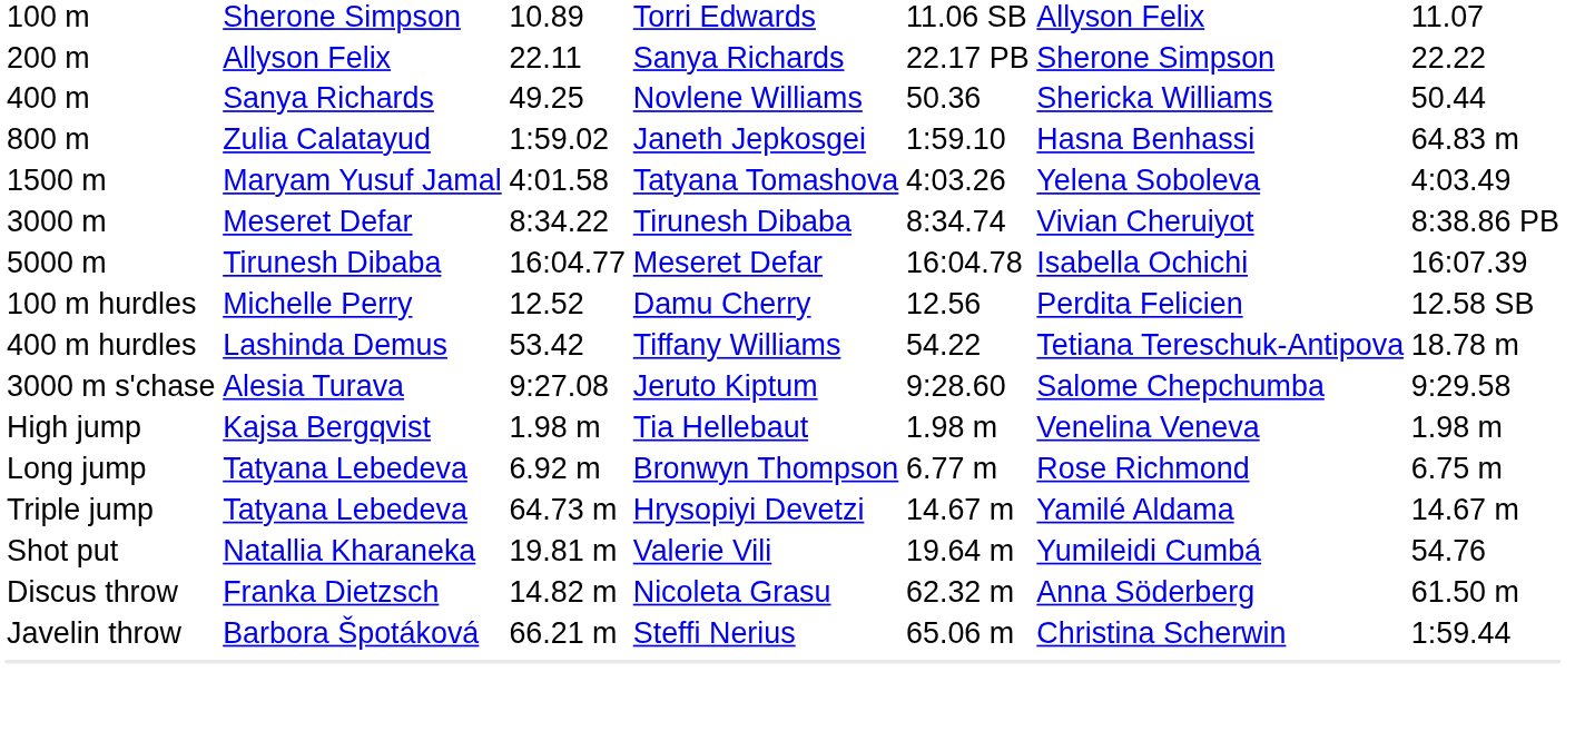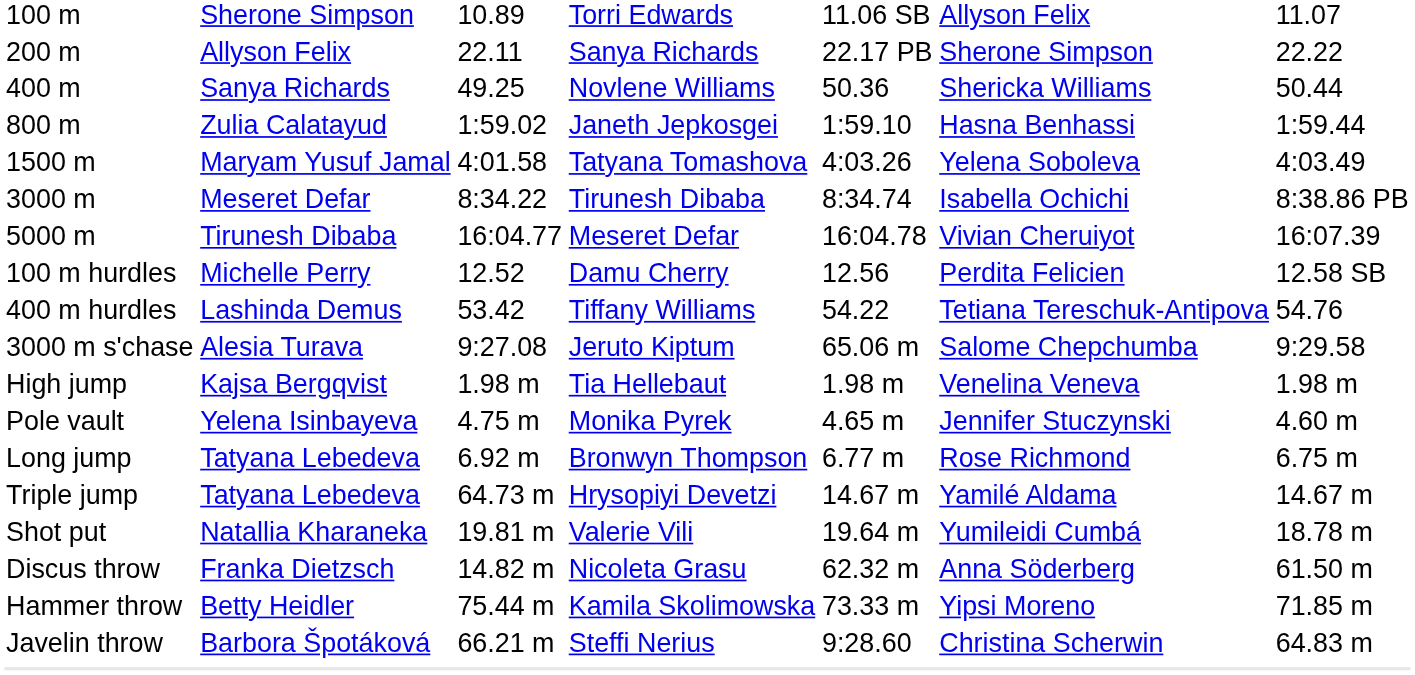800 m | column 7: 64.83 m -> 1:59.44
3000 m | column 6: Vivian Cheruiyot -> Isabella Ochichi
5000 m | column 6: Isabella Ochichi -> Vivian Cheruiyot
400 m hurdles | column 7: 18.78 m -> 54.76
3000 m s'chase | column 5: 9:28.60 -> 65.06 m
+ row: Pole vault | Yelena Isinbayeva | 4.75 m | Monika Pyrek | 4.65 m | Jennifer Stuczynski | 4.60 m
Shot put | column 7: 54.76 -> 18.78 m
+ row: Hammer throw | Betty Heidler | 75.44 m | Kamila Skolimowska | 73.33 m | Yipsi Moreno | 71.85 m
Javelin throw | column 5: 65.06 m -> 9:28.60
Javelin throw | column 7: 1:59.44 -> 64.83 m
